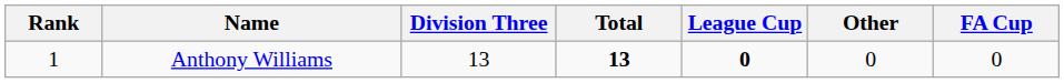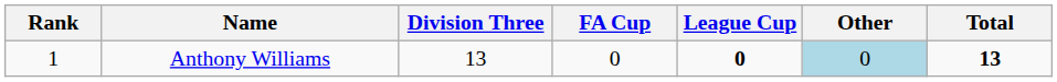columns swapped: FA Cup <-> Total
Anthony Williams | Other: no background -> lightblue background
